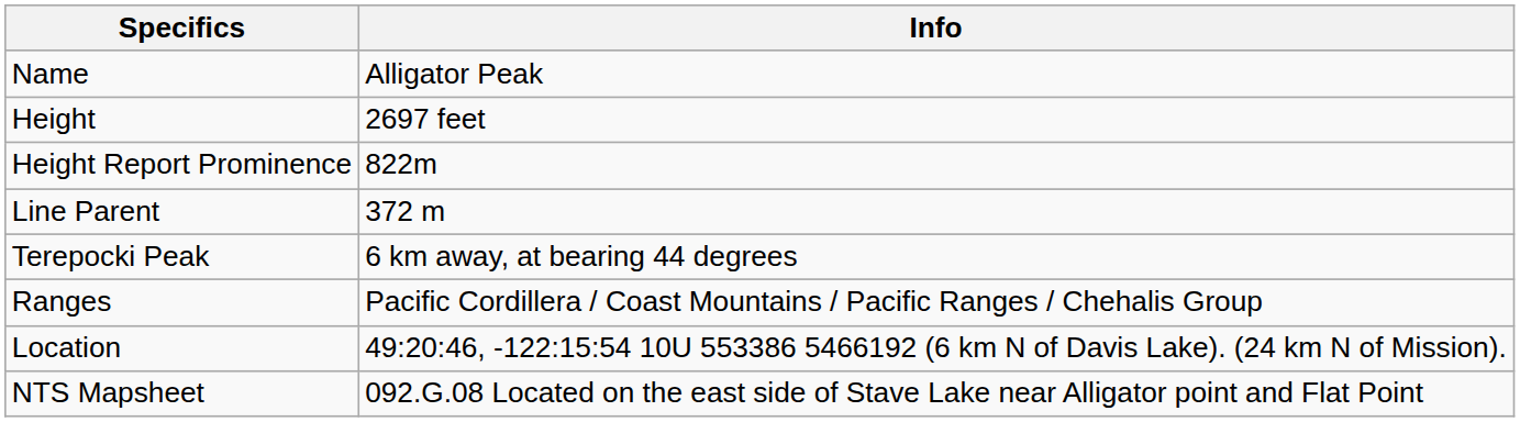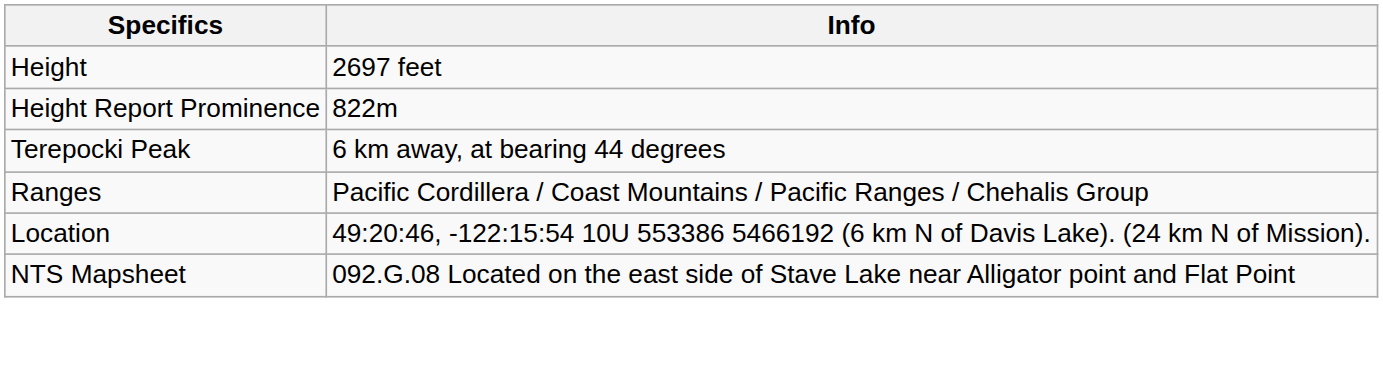- row: Name | Alligator Peak
- row: Line Parent | 372 m
